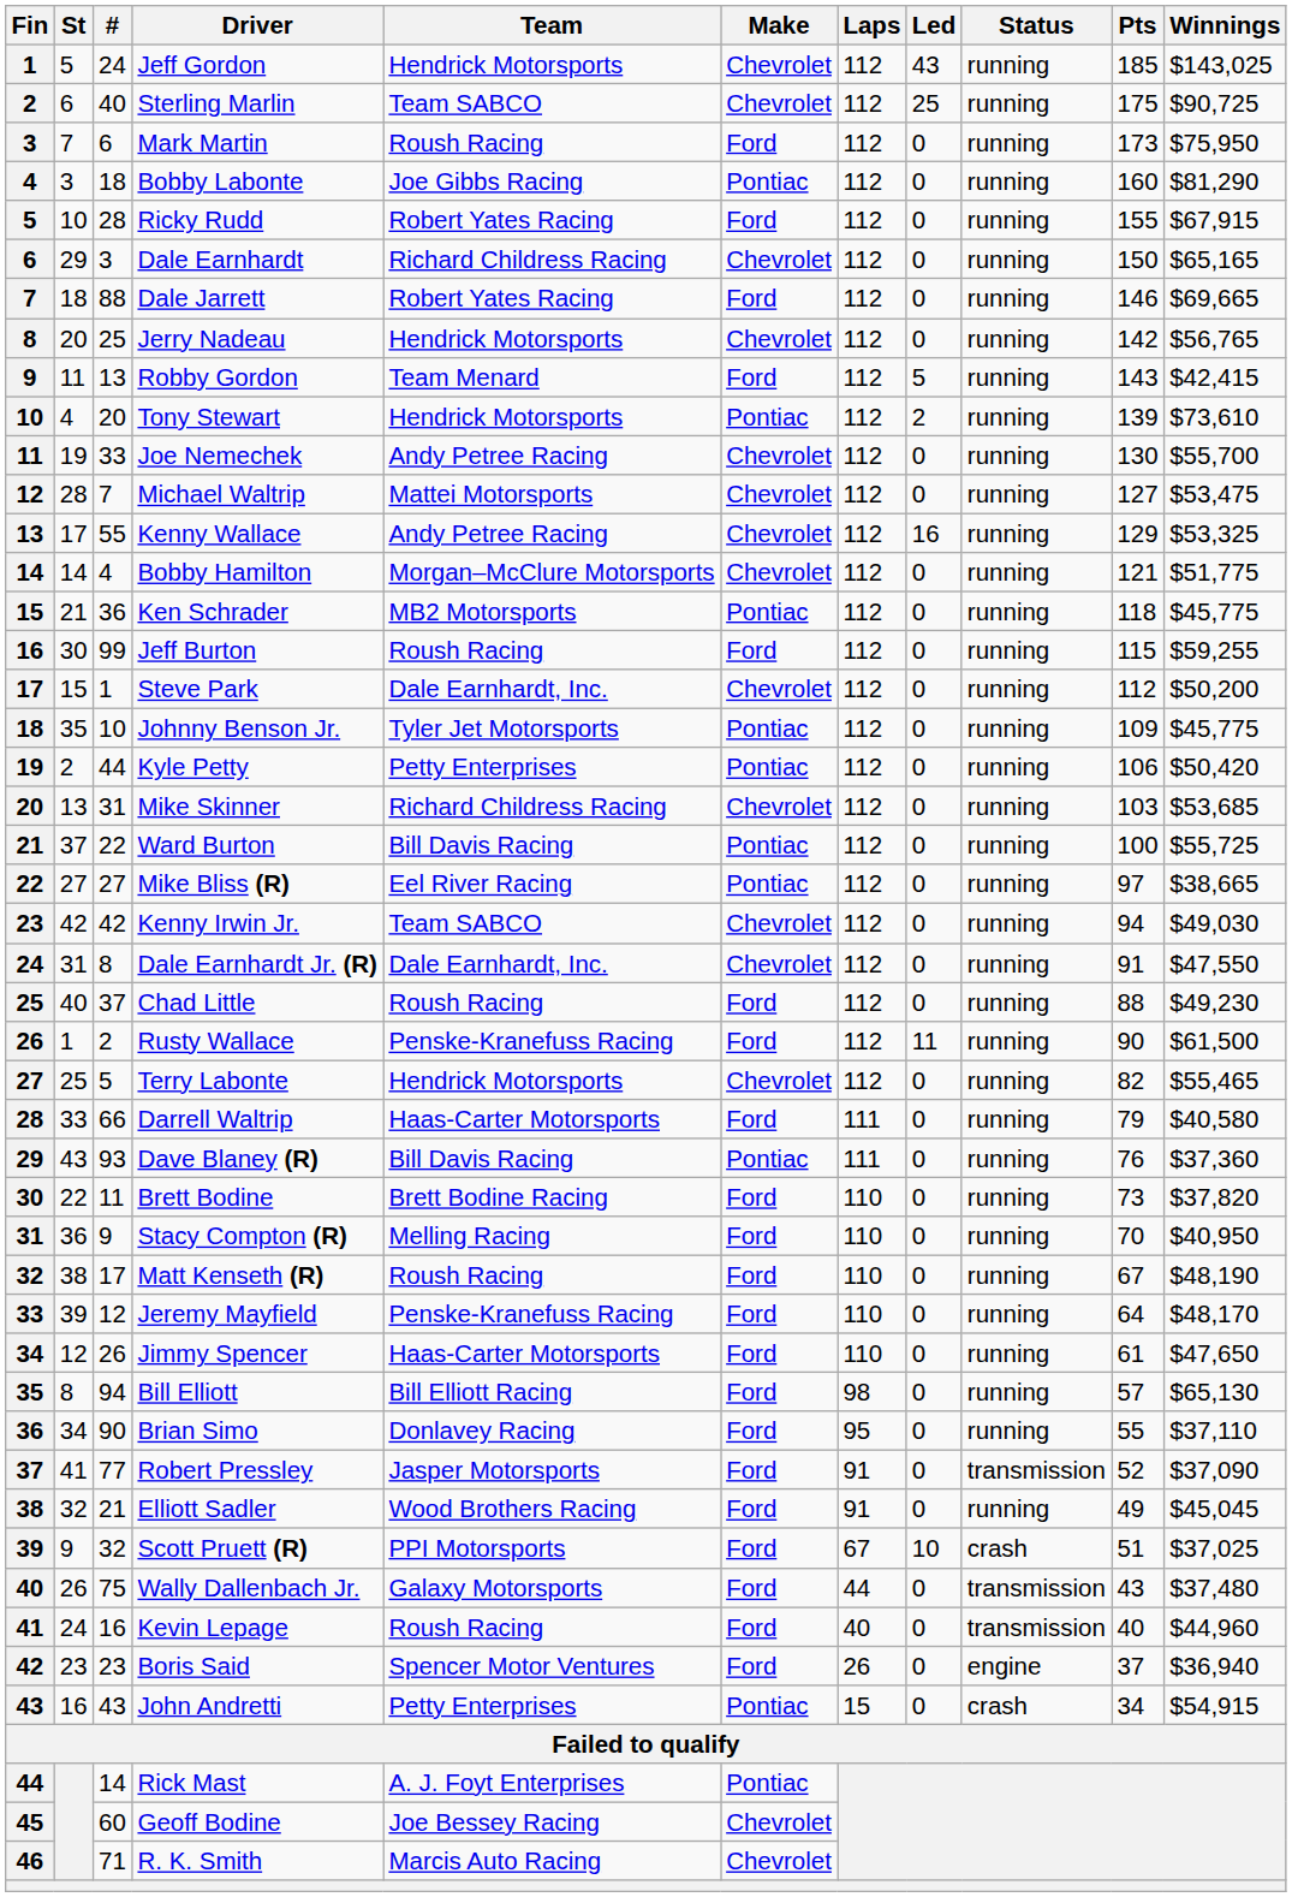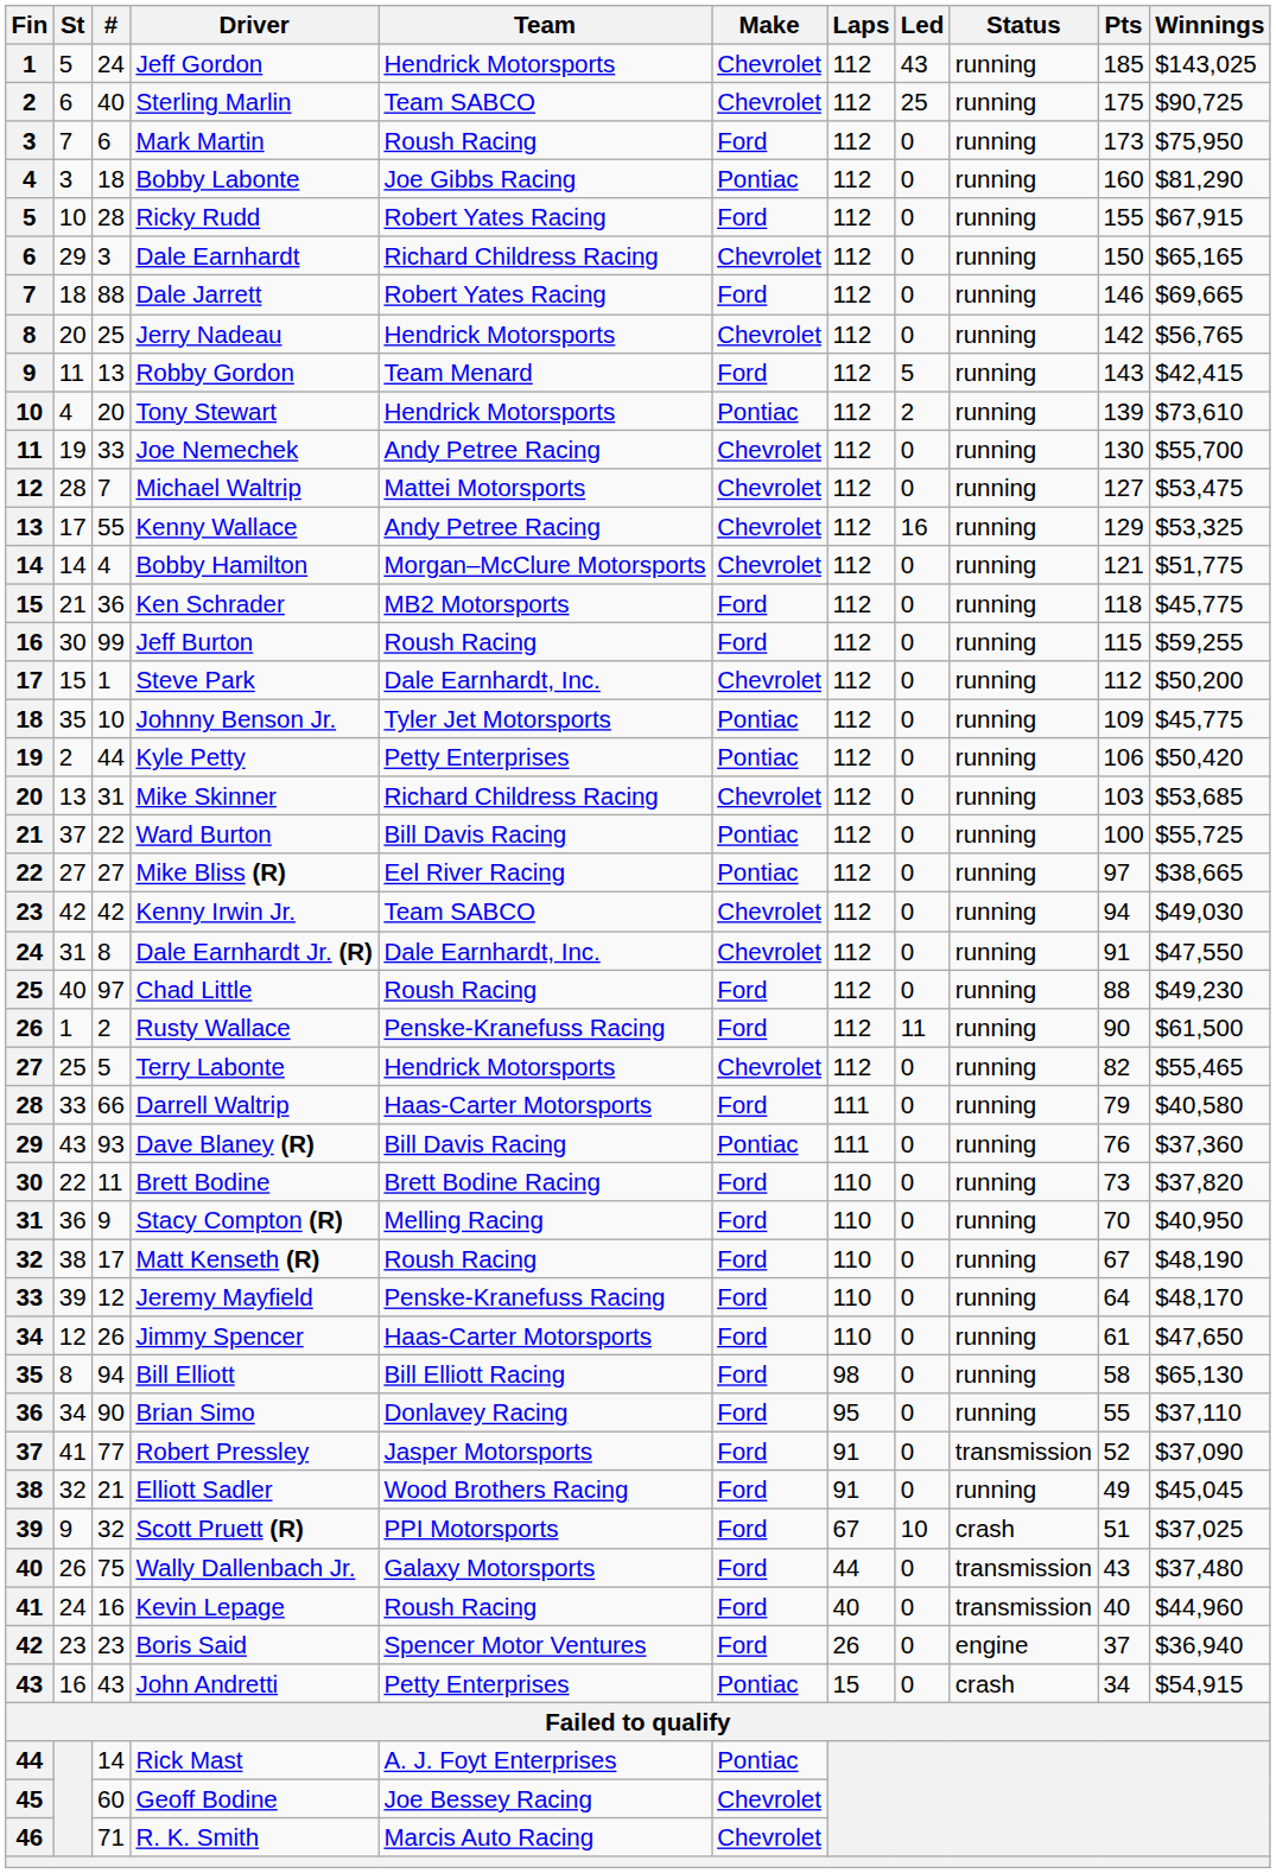Ken Schrader | Make: Pontiac -> Ford
Chad Little | #: 37 -> 97
Bill Elliott | Pts: 57 -> 58
